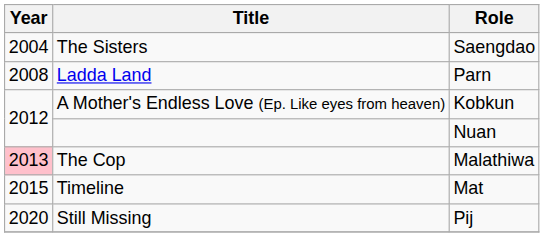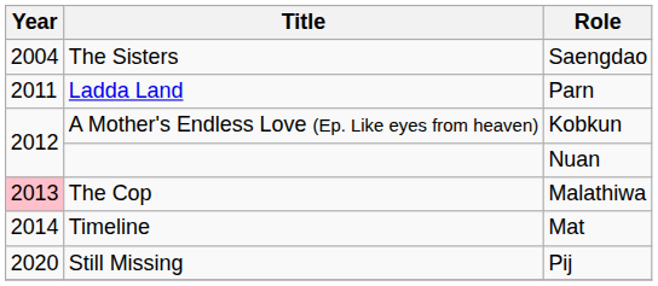Ladda Land | Year: 2008 -> 2011
Timeline | Year: 2015 -> 2014
